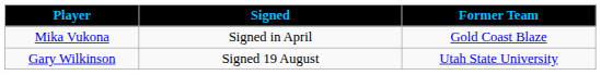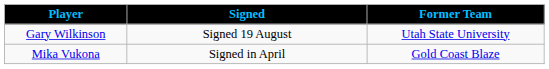rows swapped: Mika Vukona <-> Gary Wilkinson
